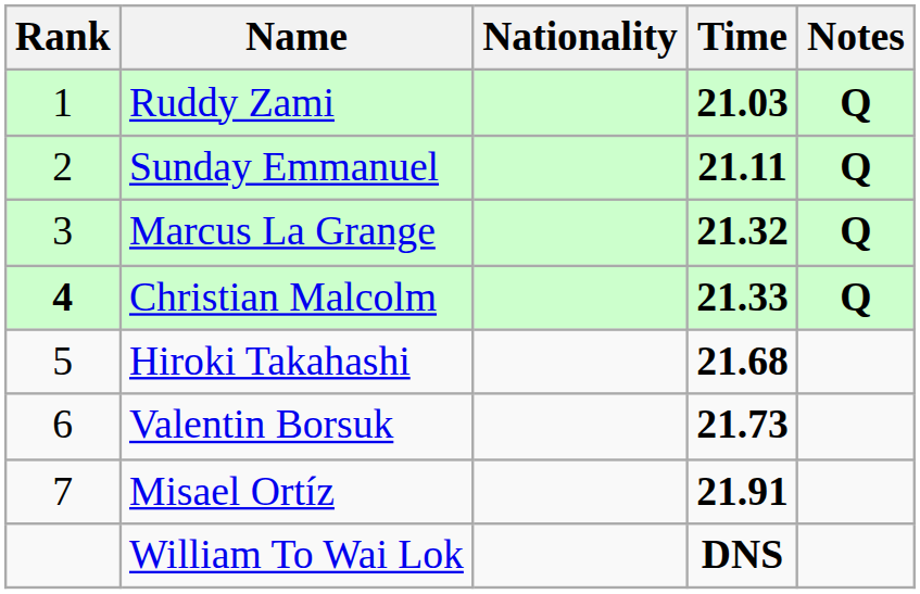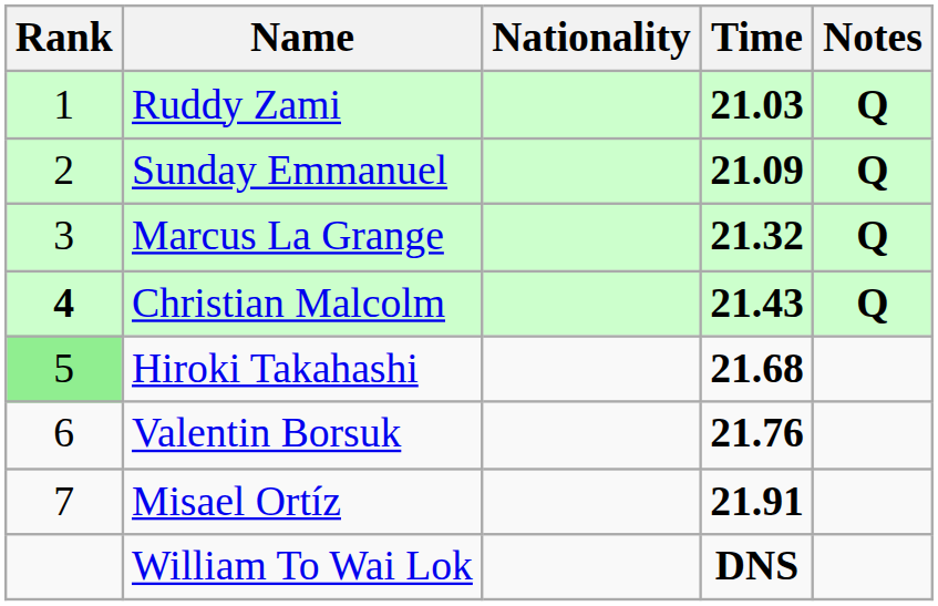Sunday Emmanuel | Time: 21.11 -> 21.09
Christian Malcolm | Time: 21.33 -> 21.43
Hiroki Takahashi | Rank: no background -> lightgreen background
Valentin Borsuk | Time: 21.73 -> 21.76
